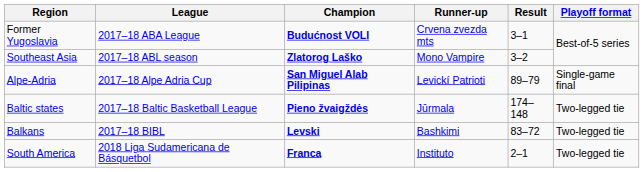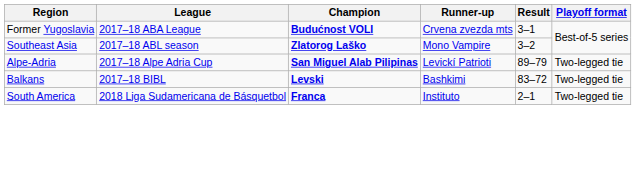Alpe-Adria | Playoff format: Single-game final -> Two-legged tie
- row: Baltic states | 2017–18 Baltic Basketball League | Pieno žvaigždės | Jūrmala | 174–148 | Two-legged tie
